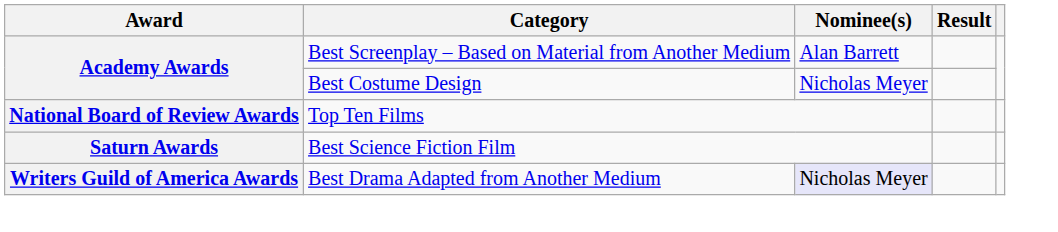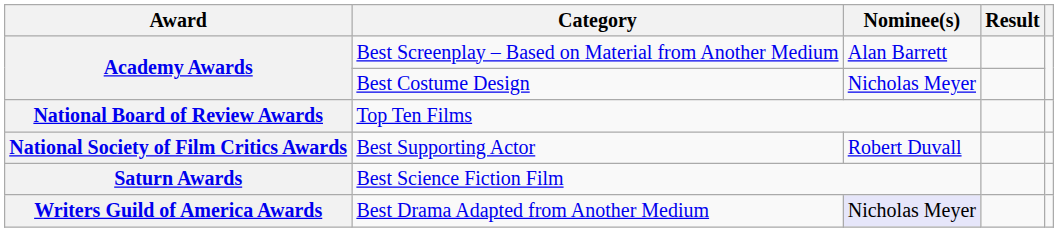+ row: National Society of Film Critics Awards | Best Supporting Actor | Robert Duvall
